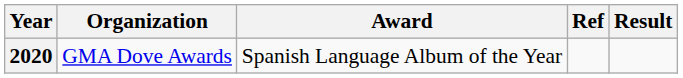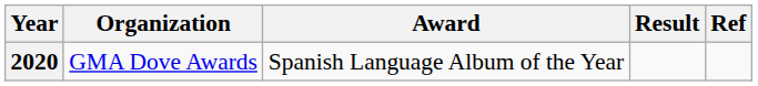columns swapped: Result <-> Ref
